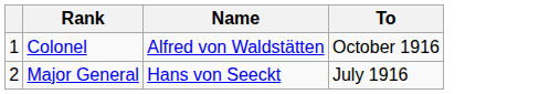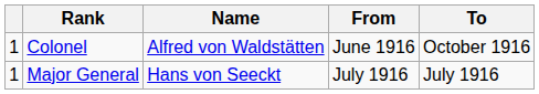+ column: From | June 1916 | July 1916
Major General | column 1: 2 -> 1
